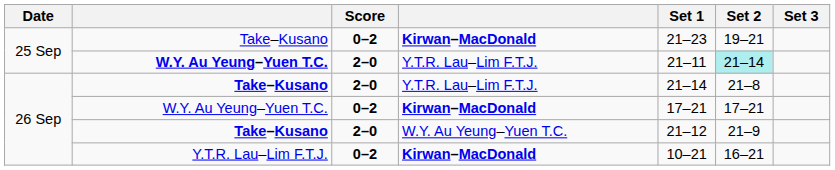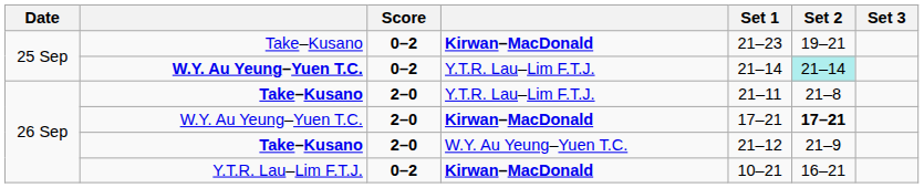W.Y. Au Yeung–Yuen T.C. / Y.T.R. Lau–Lim F.T.J. | Score: 2–0 -> 0–2
W.Y. Au Yeung–Yuen T.C. / Y.T.R. Lau–Lim F.T.J. | Set 1: 21–11 -> 21–14
Take–Kusano / Y.T.R. Lau–Lim F.T.J. | Set 1: 21–14 -> 21–11
W.Y. Au Yeung–Yuen T.C. / Kirwan–MacDonald | Score: 0–2 -> 2–0
W.Y. Au Yeung–Yuen T.C. / Kirwan–MacDonald | Set 2: normal -> bold
